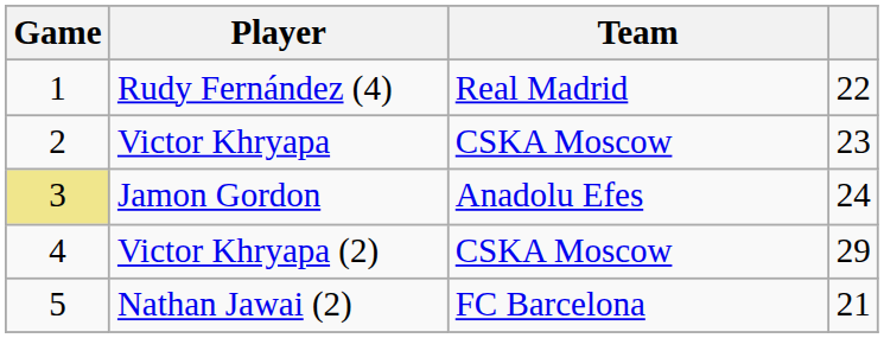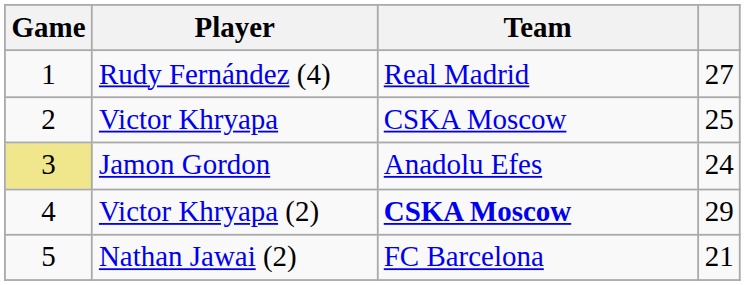Rudy Fernández (4) | column 4: 22 -> 27
Victor Khryapa | column 4: 23 -> 25
Victor Khryapa (2) | Team: normal -> bold
